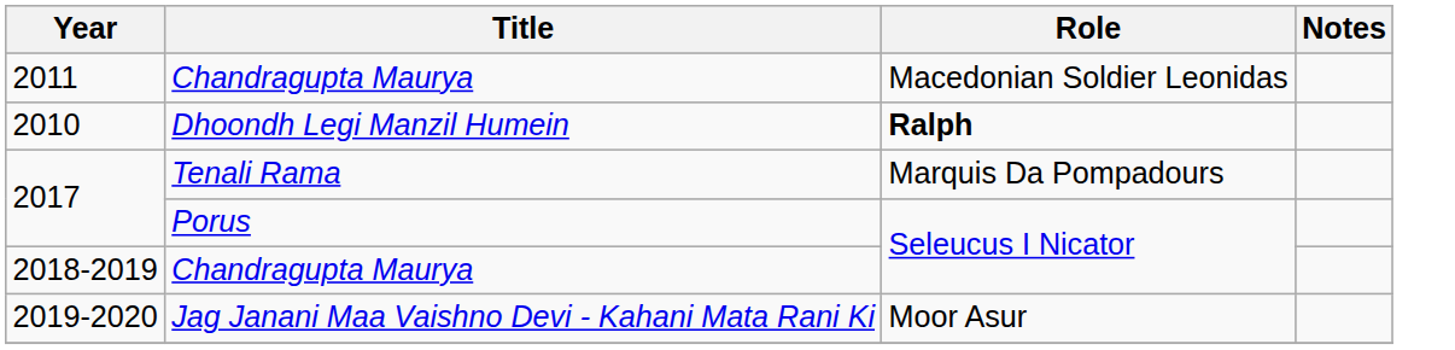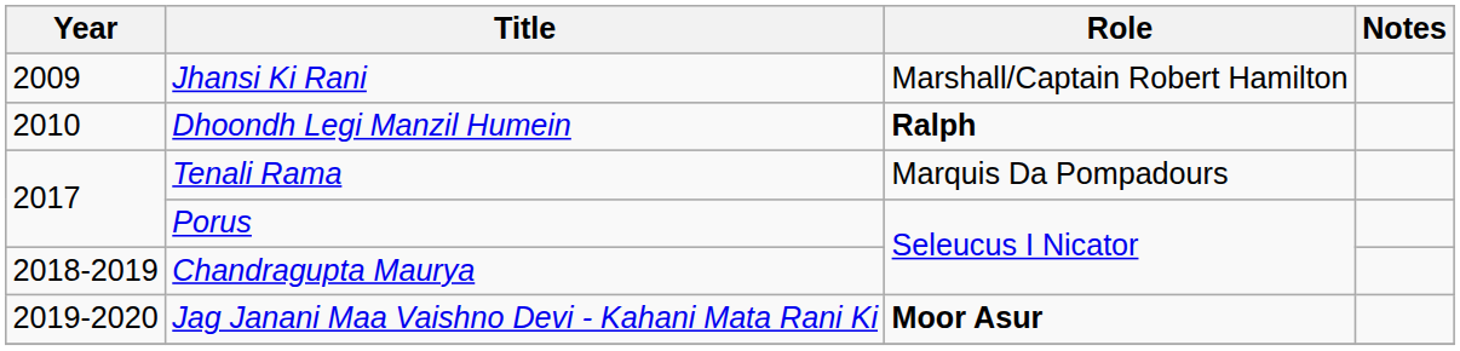+ row: 2009 | Jhansi Ki Rani | Marshall/Captain Robert Hamilton
- row: 2011 | Chandragupta Maurya | Macedonian Soldier Leonidas
2019-2020 | Role: normal -> bold
